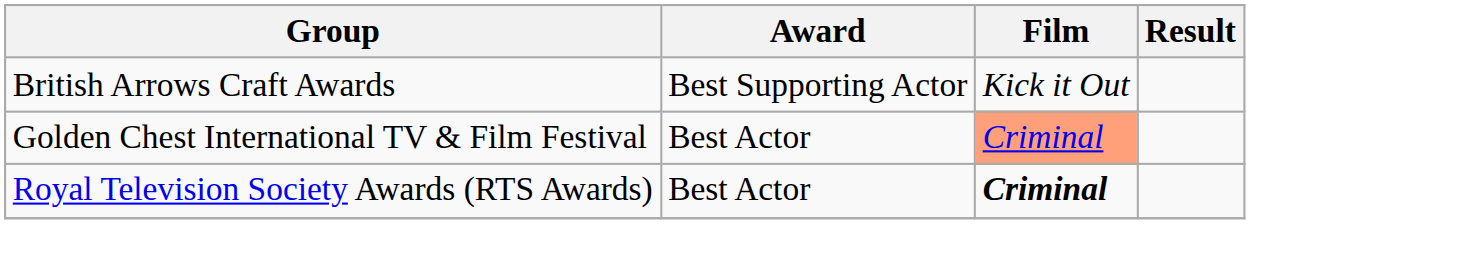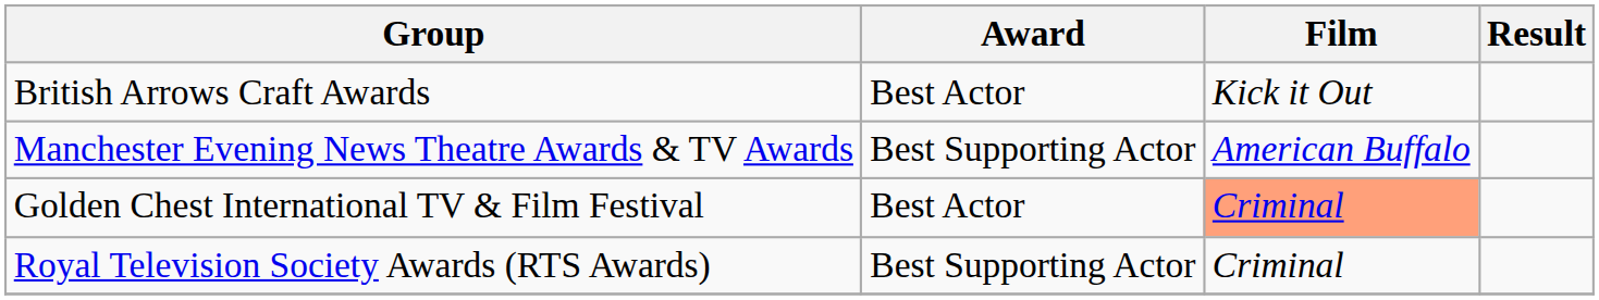British Arrows Craft Awards | Award: Best Supporting Actor -> Best Actor
+ row: Manchester Evening News Theatre Awards & TV Awards | Best Supporting Actor | American Buffalo
Royal Television Society Awards (RTS Awards) | Award: Best Actor -> Best Supporting Actor
Royal Television Society Awards (RTS Awards) | Film: bold -> normal
